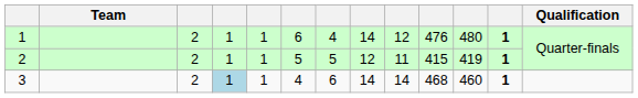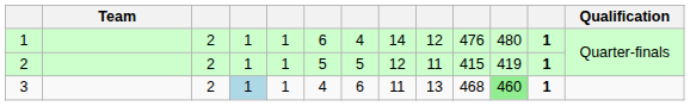3 | column 8: 14 -> 11
3 | column 9: 14 -> 13
3 | column 11: no background -> lightgreen background
